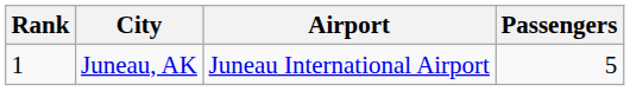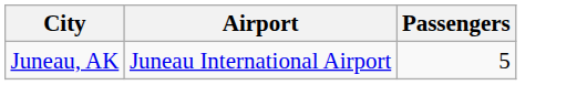- column: Rank | 1
